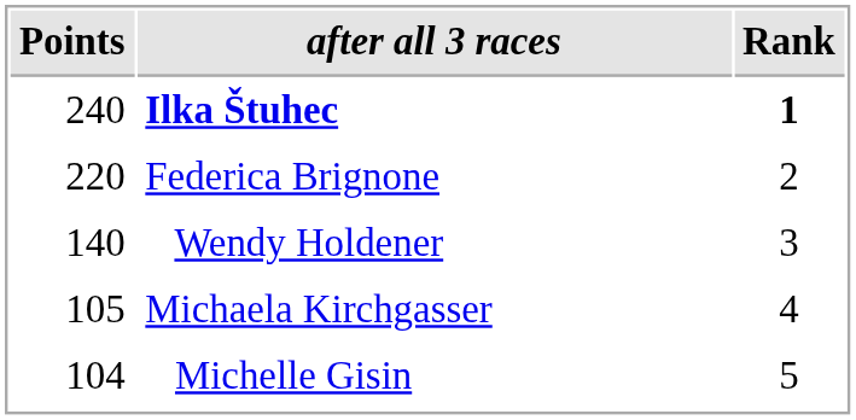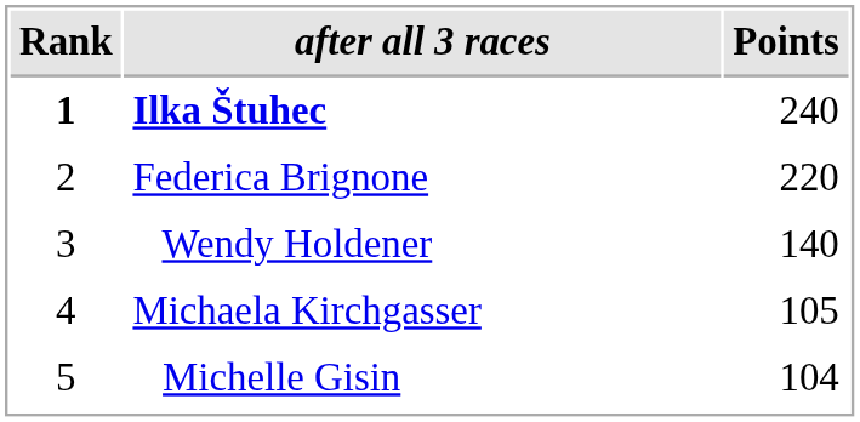columns swapped: Rank <-> Points
